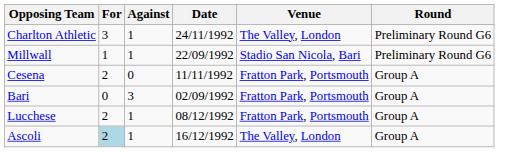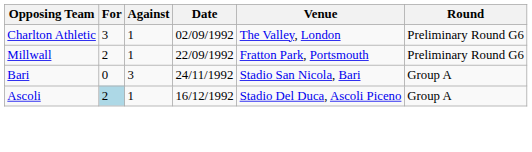Charlton Athletic | Date: 24/11/1992 -> 02/09/1992
Millwall | For: 1 -> 2
Millwall | Venue: Stadio San Nicola, Bari -> Fratton Park, Portsmouth
- row: Cesena | 2 | 0 | 11/11/1992 | Fratton Park, Portsmouth | Group A
Bari | Date: 02/09/1992 -> 24/11/1992
Bari | Venue: Fratton Park, Portsmouth -> Stadio San Nicola, Bari
- row: Lucchese | 2 | 1 | 08/12/1992 | Fratton Park, Portsmouth | Group A
Ascoli | Venue: The Valley, London -> Stadio Del Duca, Ascoli Piceno
